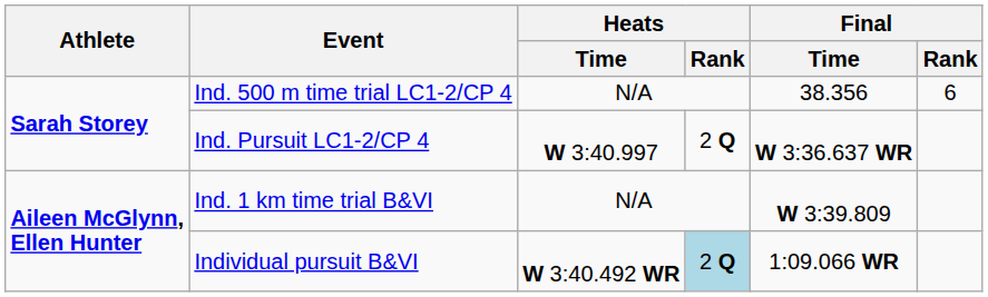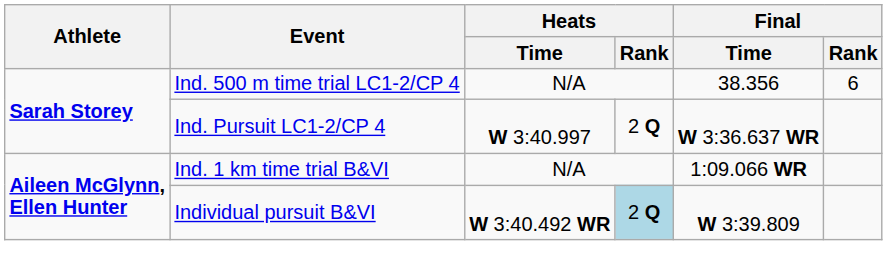Ind. 1 km time trial B&VI | Final / Time: W 3:39.809 -> 1:09.066 WR
Individual pursuit B&VI | Final / Time: 1:09.066 WR -> W 3:39.809
